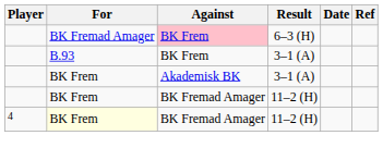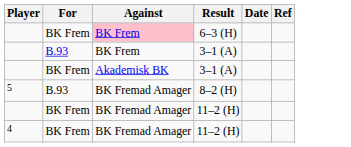6–3 (H) | For: BK Fremad Amager -> BK Frem
+ row: 5 | B.93 | BK Fremad Amager | 8–2 (H)
4 / 11–2 (H) | For: lightyellow background -> no background
